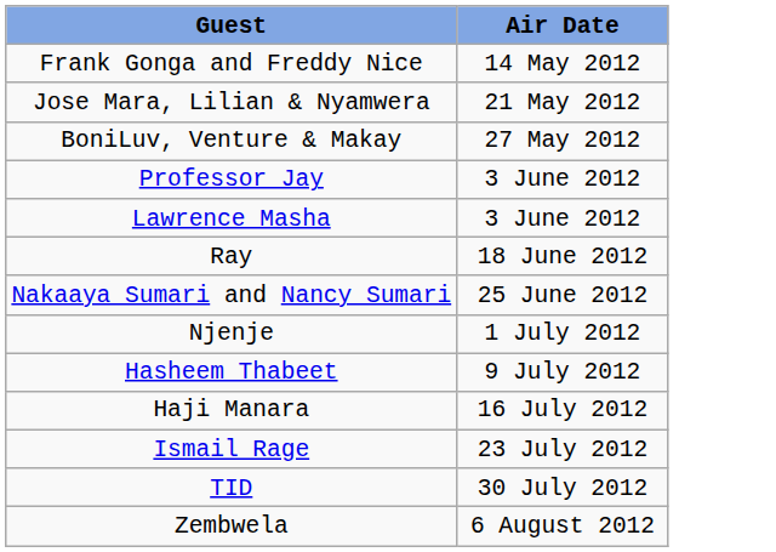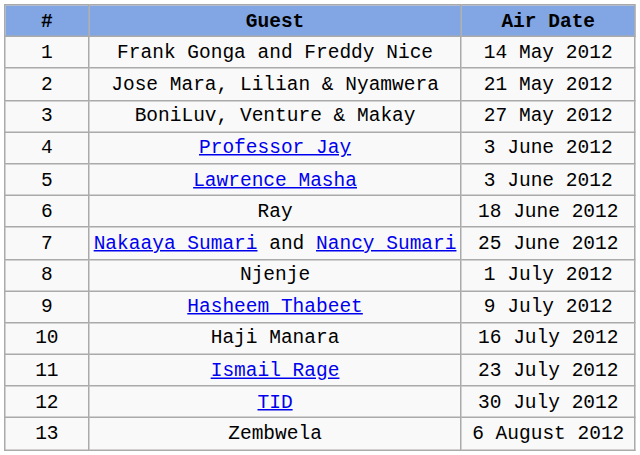+ column: # | 1 | 2 | 3 | 4 | 5 | 6 | 7 | 8 | 9 | 10 | 11 | 12 | 13
